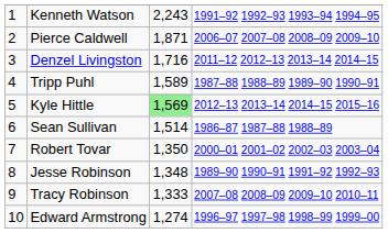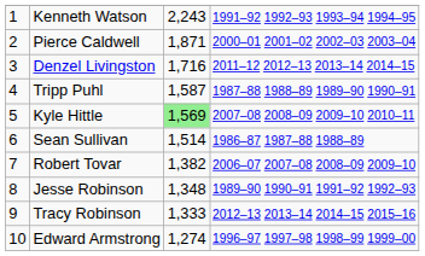Pierce Caldwell | column 4: 2006–07 2007–08 2008–09 2009–10 -> 2000–01 2001–02 2002–03 2003–04
Tripp Puhl | column 3: 1,589 -> 1,587
Kyle Hittle | column 4: 2012–13 2013–14 2014–15 2015–16 -> 2007–08 2008–09 2009–10 2010–11
Robert Tovar | column 3: 1,350 -> 1,382
Robert Tovar | column 4: 2000–01 2001–02 2002–03 2003–04 -> 2006–07 2007–08 2008–09 2009–10
Tracy Robinson | column 4: 2007–08 2008–09 2009–10 2010–11 -> 2012–13 2013–14 2014–15 2015–16
